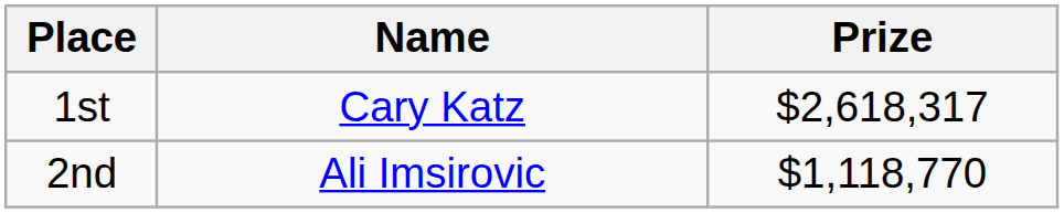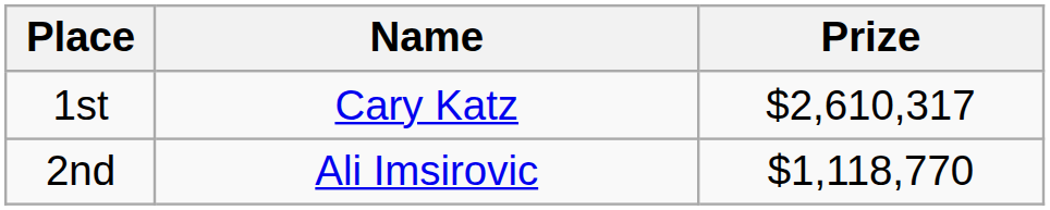1st | Prize: $2,618,317 -> $2,610,317
